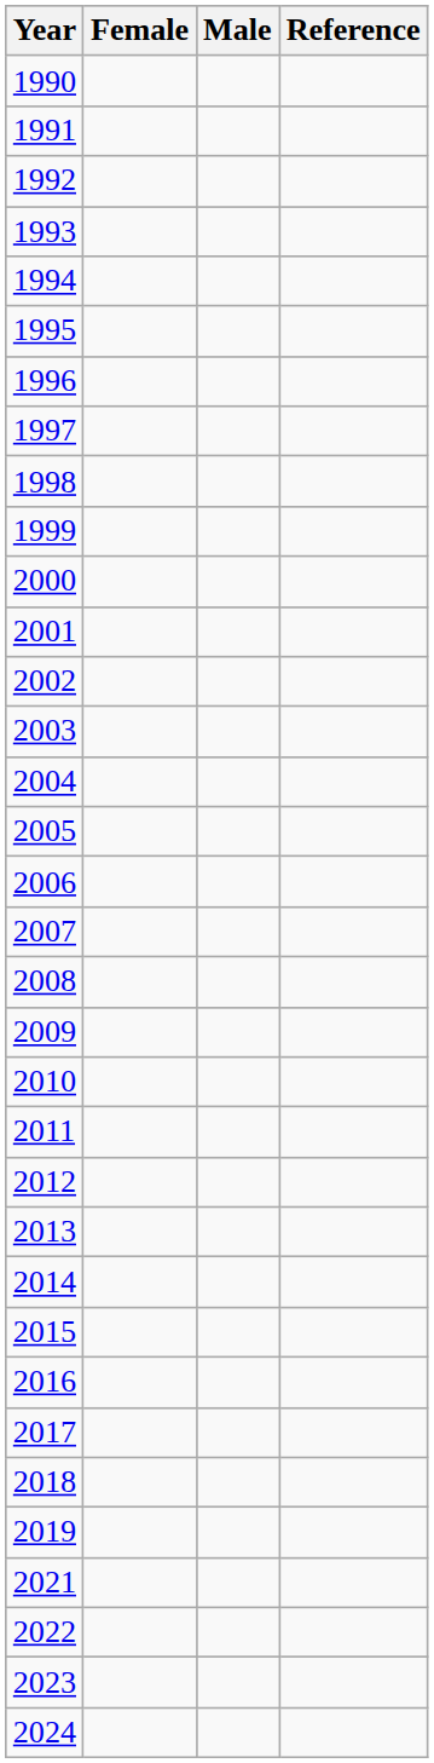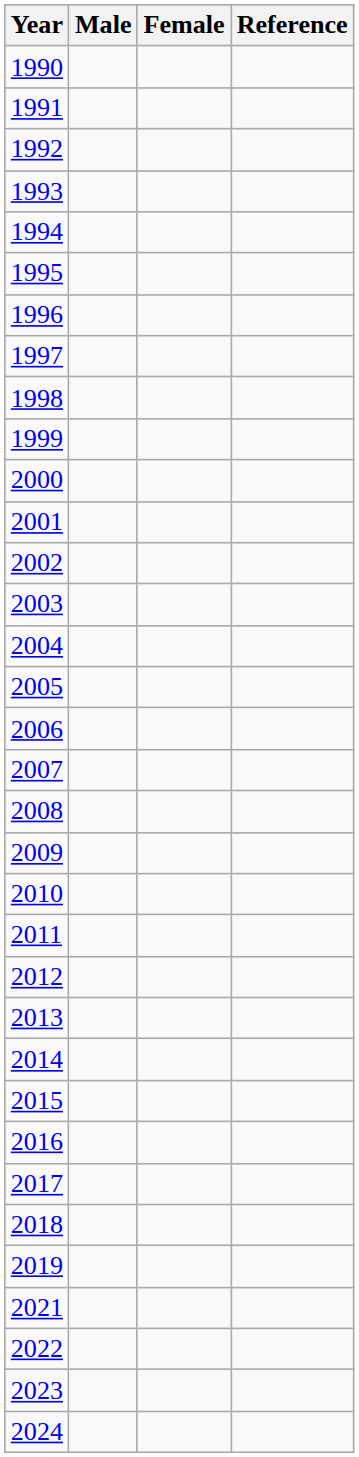columns swapped: Male <-> Female
